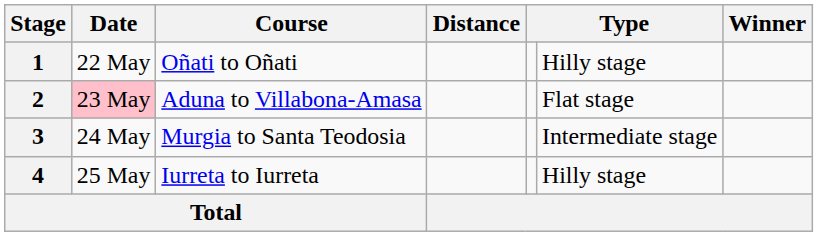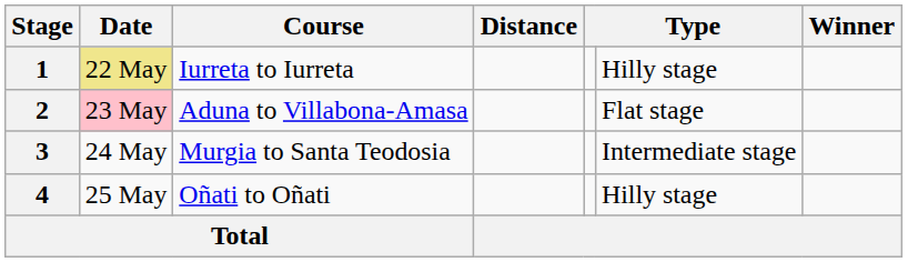1 | Date: no background -> khaki background
1 | Course: Oñati to Oñati -> Iurreta to Iurreta
4 | Course: Iurreta to Iurreta -> Oñati to Oñati
